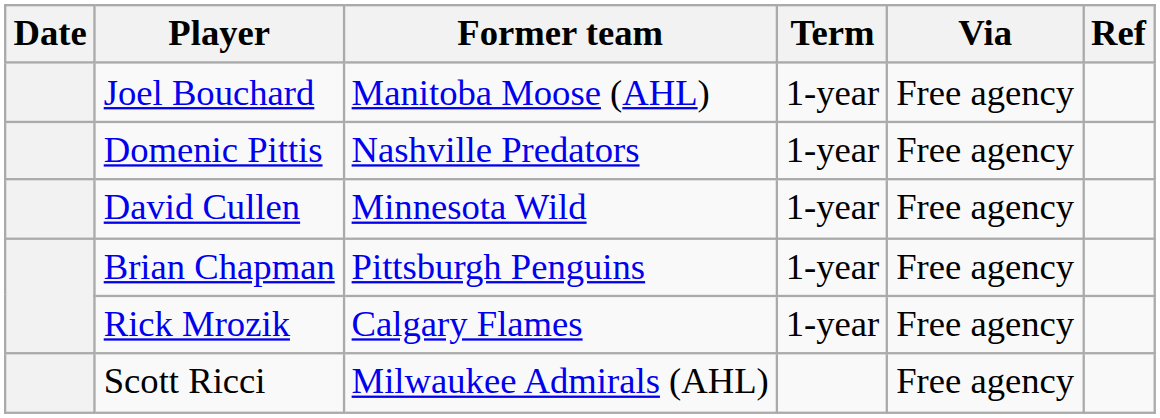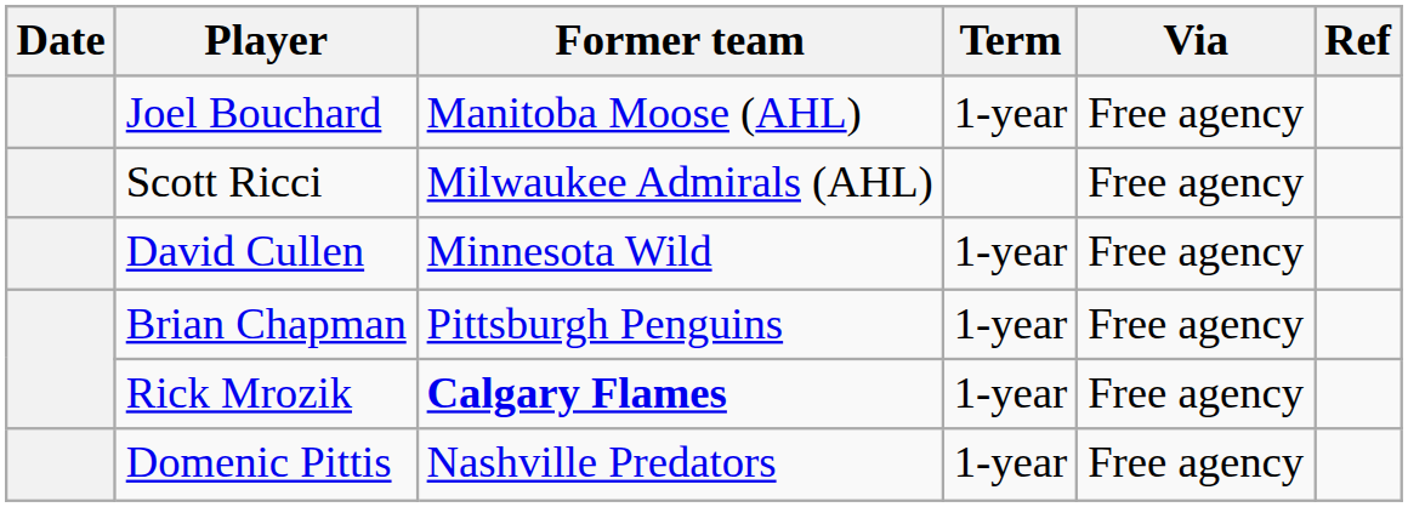rows swapped: Domenic Pittis <-> Scott Ricci
Rick Mrozik | Former team: normal -> bold
